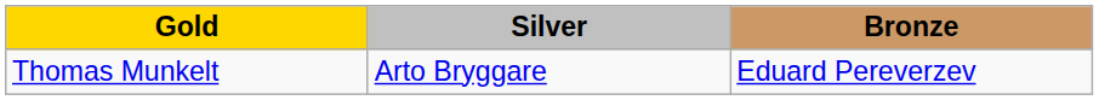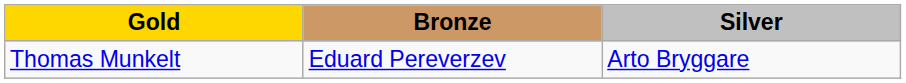columns swapped: Silver <-> Bronze
